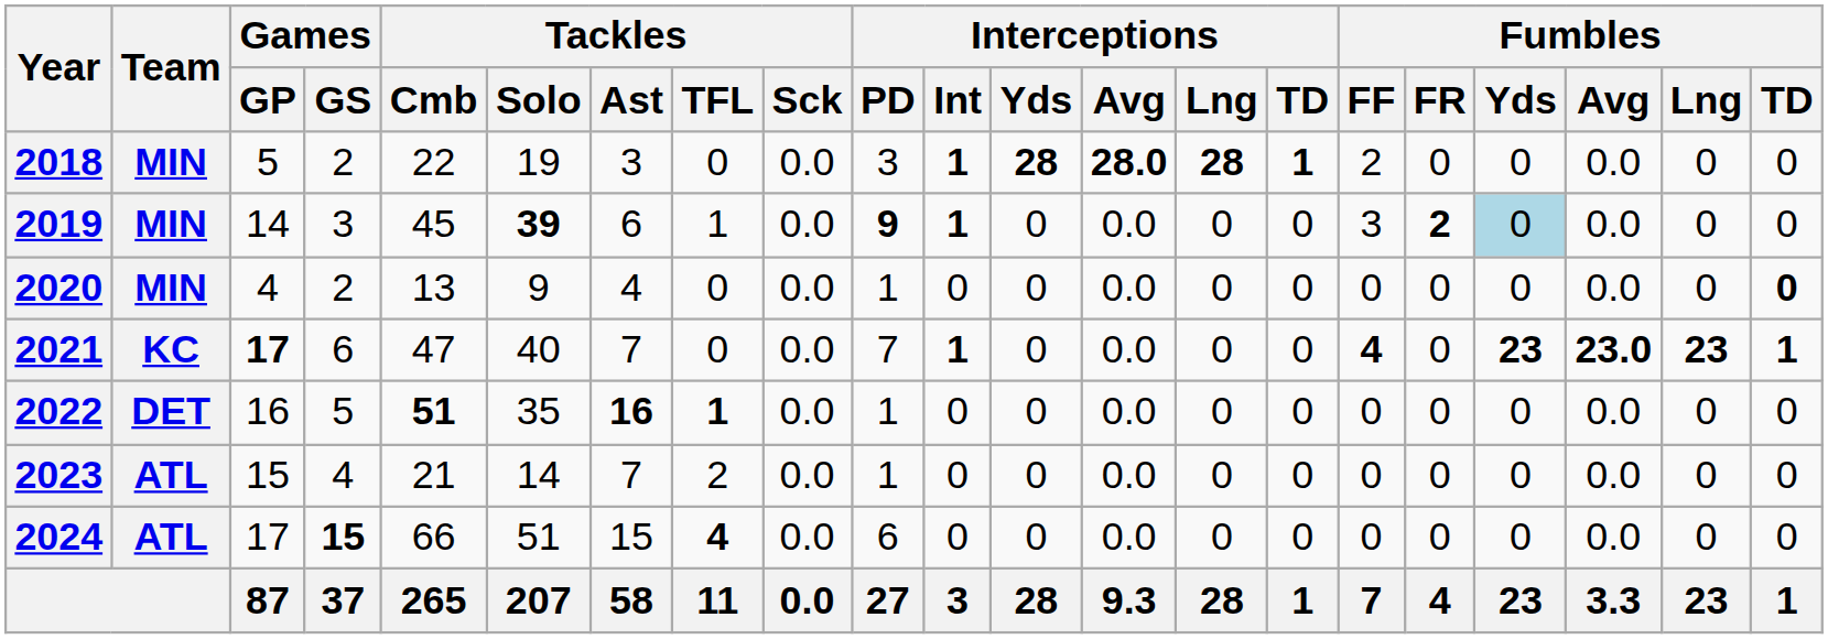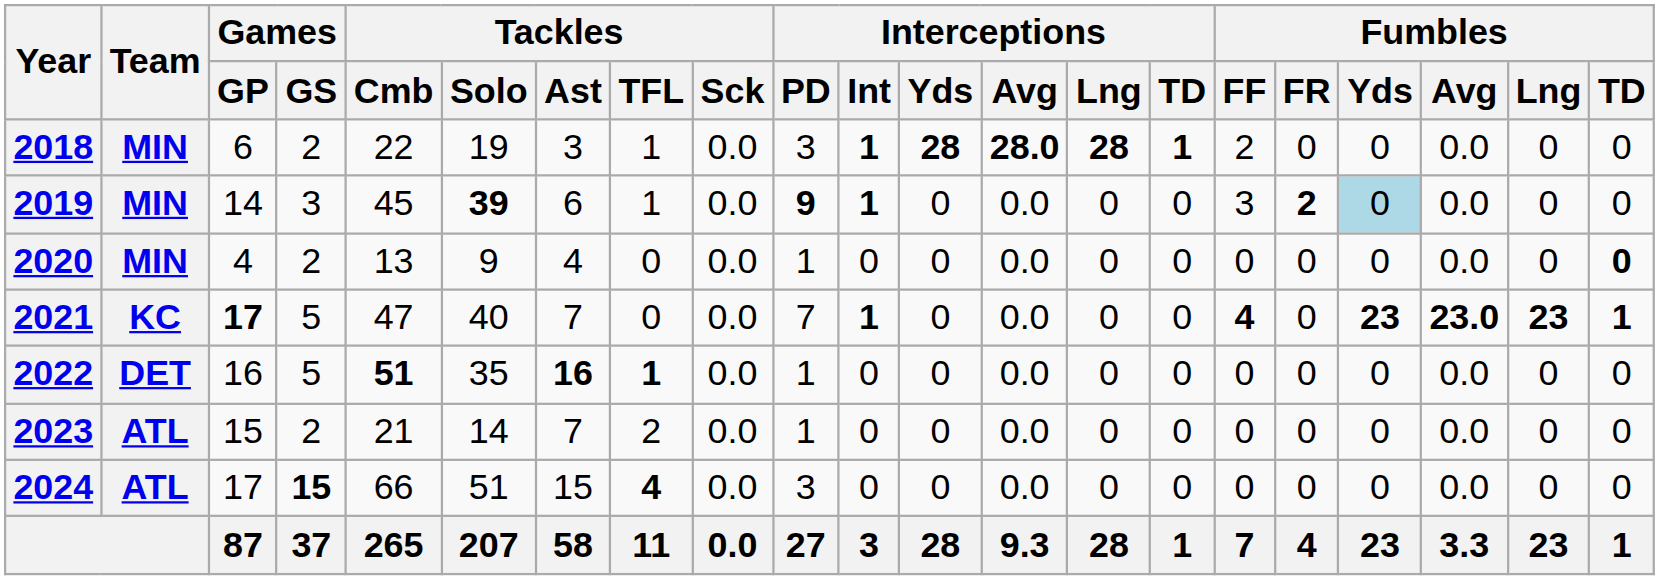2018 | Games / GP: 5 -> 6
2018 | Tackles / TFL: 0 -> 1
2021 | Games / GS: 6 -> 5
2023 | Games / GS: 4 -> 2
2024 | Interceptions / PD: 6 -> 3
